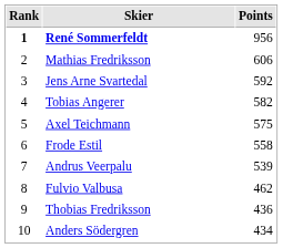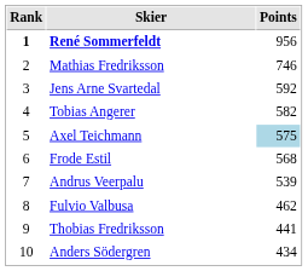Mathias Fredriksson | Points: 606 -> 746
Axel Teichmann | Points: no background -> lightblue background
Frode Estil | Points: 558 -> 568
Thobias Fredriksson | Points: 436 -> 441
